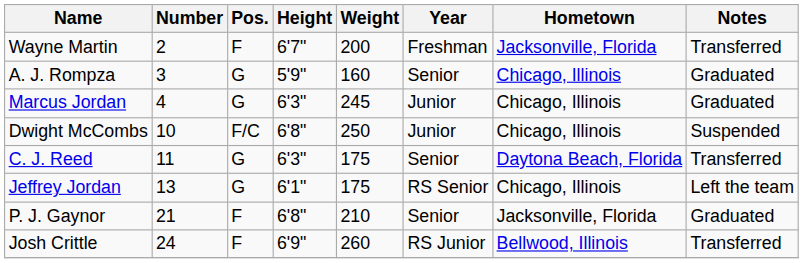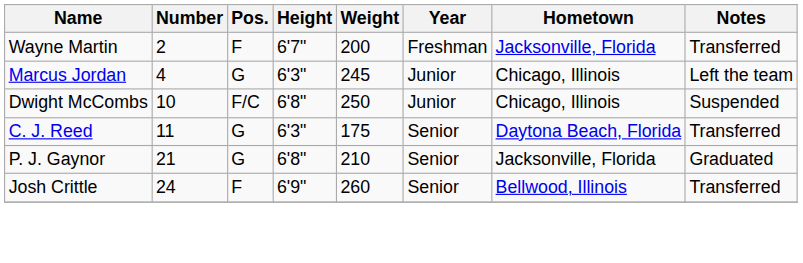- row: A. J. Rompza | 3 | G | 5'9" | 160 | Senior | Chicago, Illinois | Graduated
Marcus Jordan | Notes: Graduated -> Left the team
- row: Jeffrey Jordan | 13 | G | 6'1" | 175 | RS Senior | Chicago, Illinois | Left the team
P. J. Gaynor | Pos.: F -> G
Josh Crittle | Year: RS Junior -> Senior
